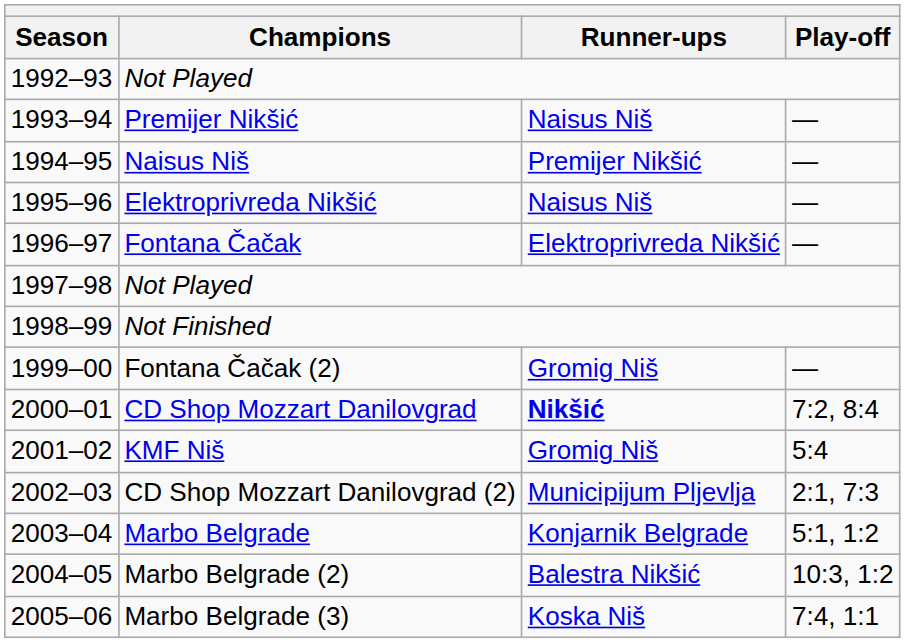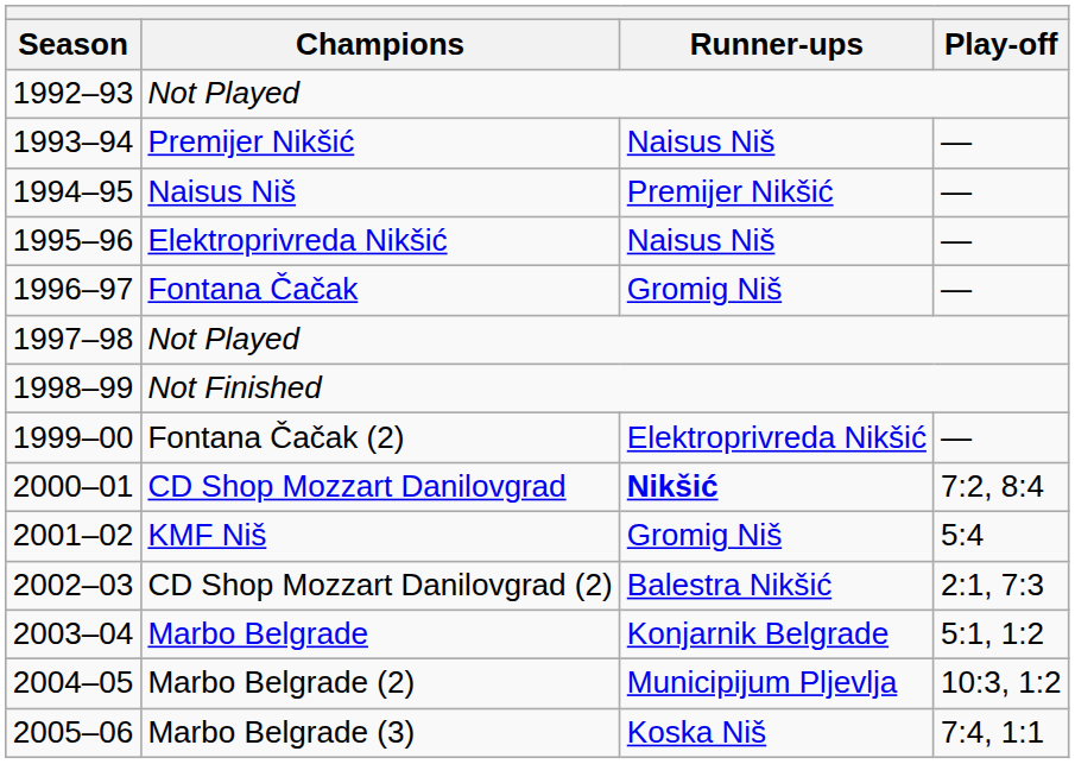Fontana Čačak | Runner-ups: Elektroprivreda Nikšić -> Gromig Niš
Fontana Čačak (2) | Runner-ups: Gromig Niš -> Elektroprivreda Nikšić
CD Shop Mozzart Danilovgrad (2) | Runner-ups: Municipijum Pljevlja -> Balestra Nikšić
Marbo Belgrade (2) | Runner-ups: Balestra Nikšić -> Municipijum Pljevlja
